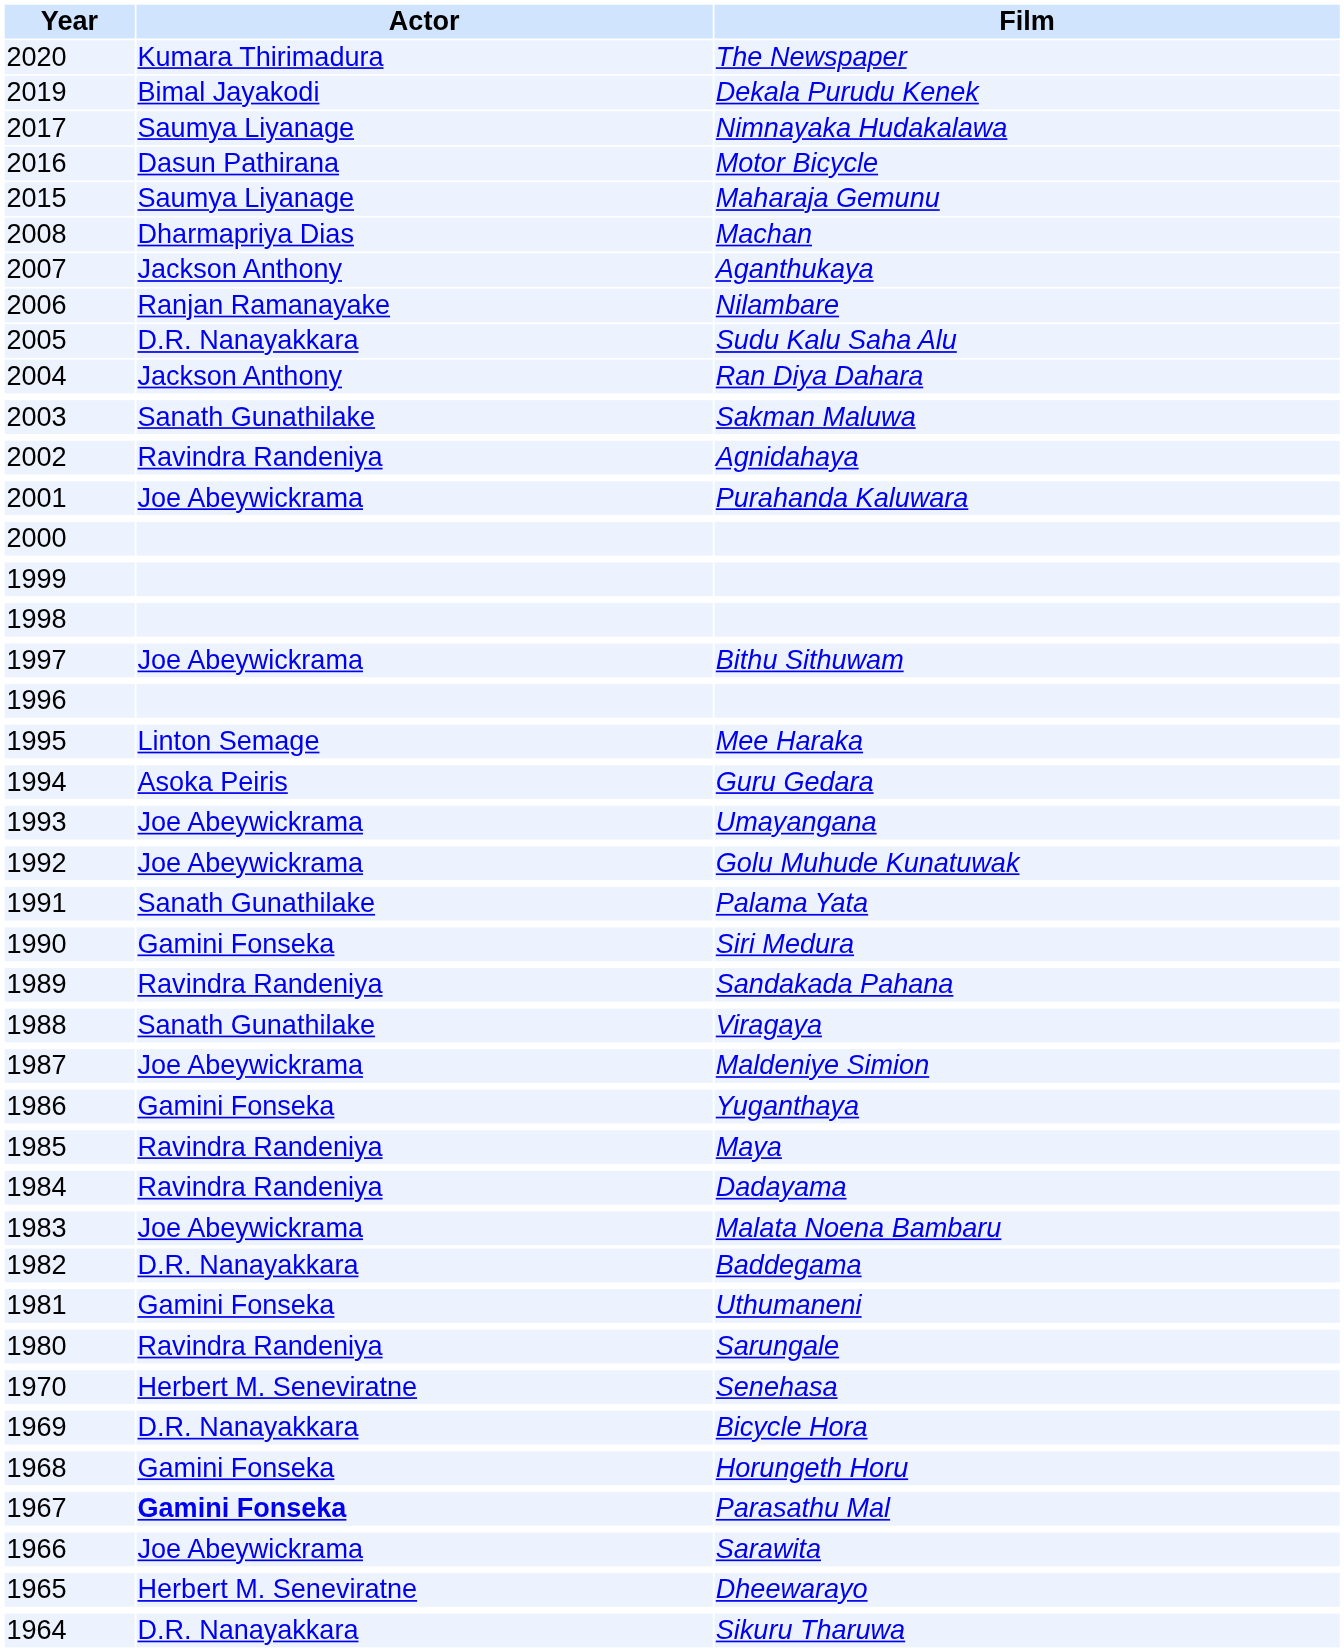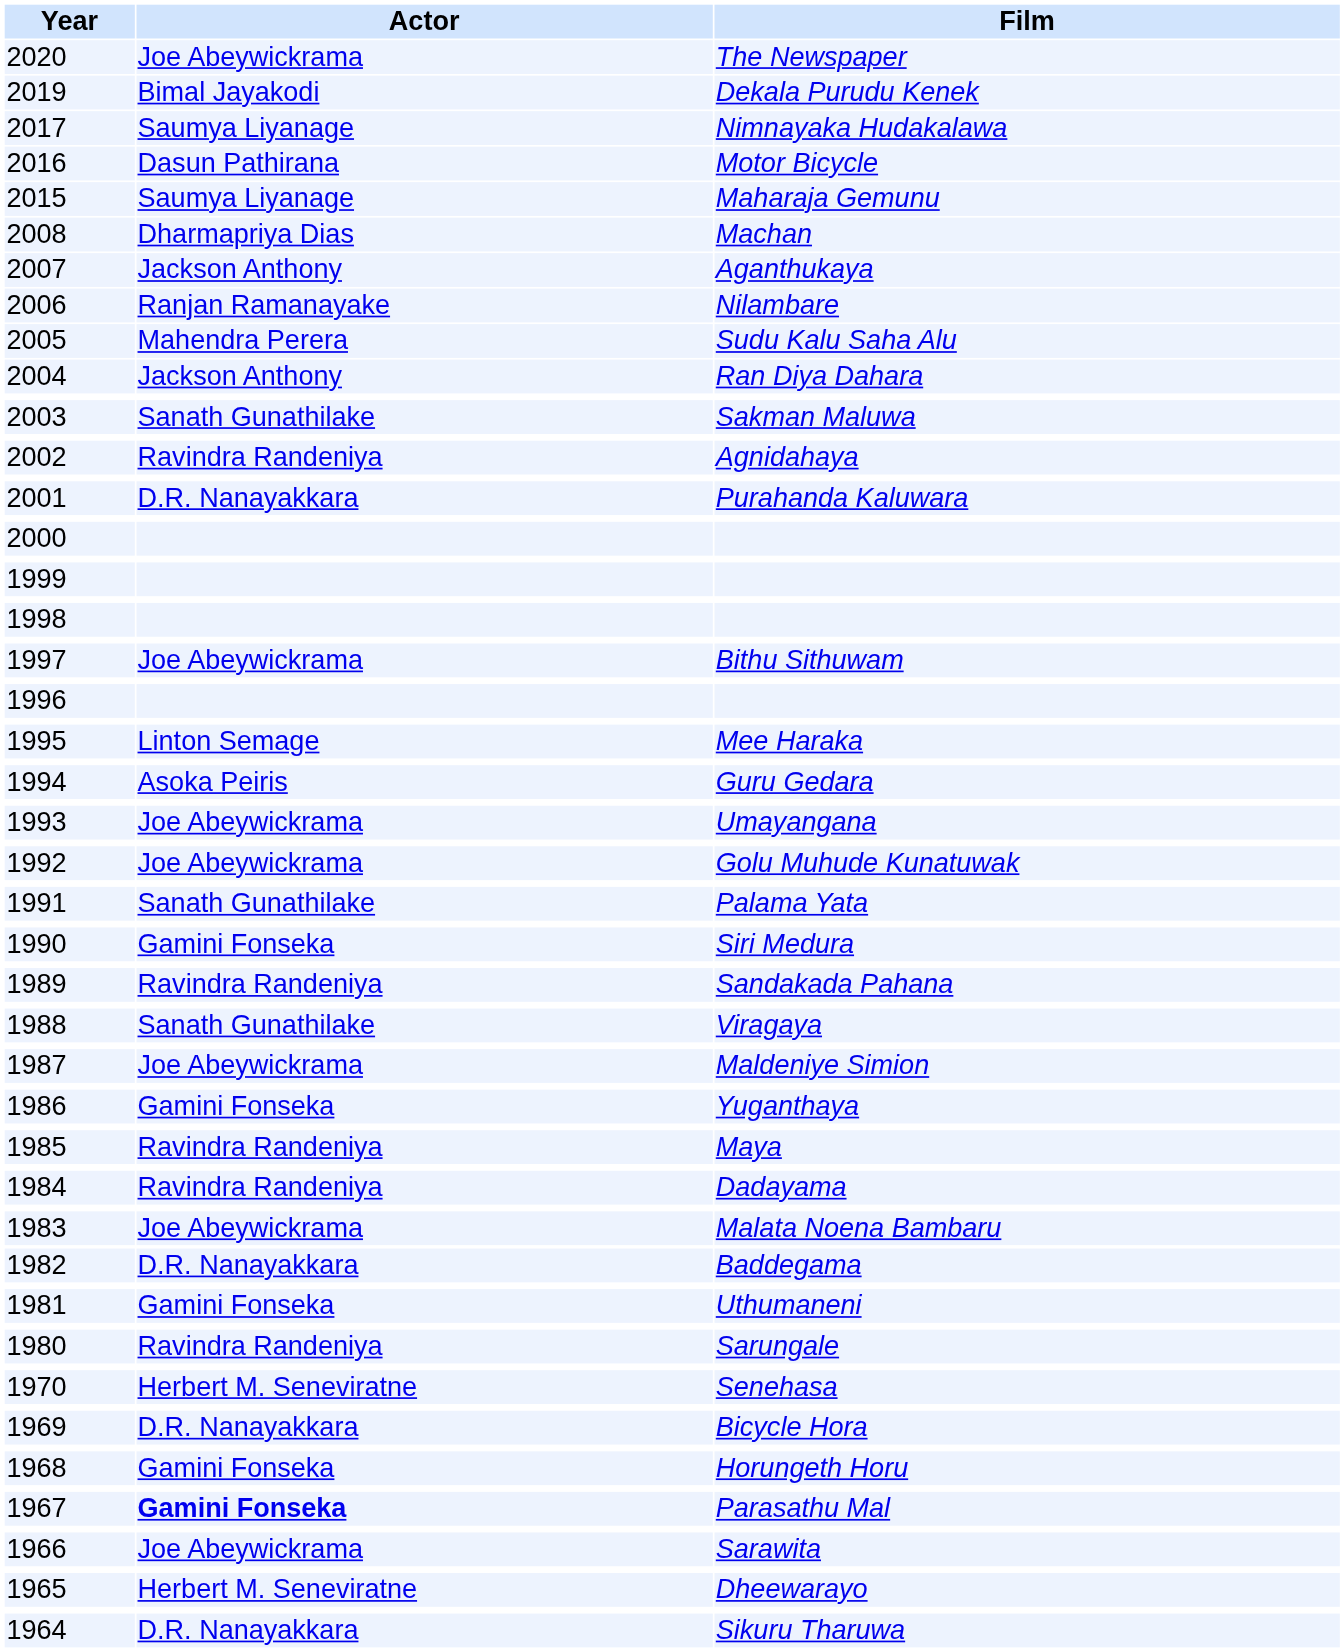2020 | Actor: Kumara Thirimadura -> Joe Abeywickrama
2005 | Actor: D.R. Nanayakkara -> Mahendra Perera
2001 | Actor: Joe Abeywickrama -> D.R. Nanayakkara
